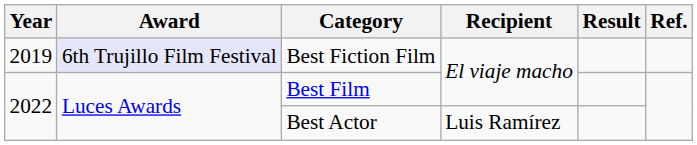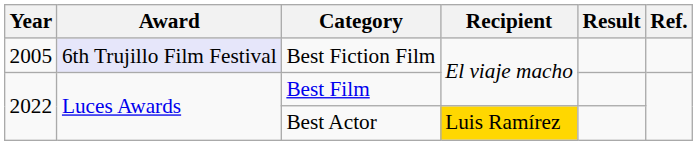Best Fiction Film | Year: 2019 -> 2005
Best Actor | Recipient: no background -> gold background
